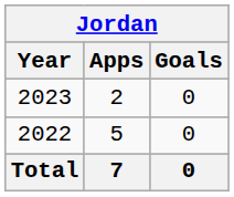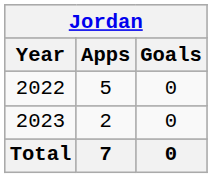rows swapped: 2022 <-> 2023
